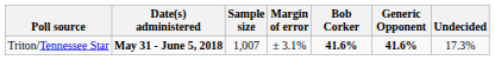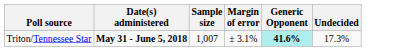- column: Bob Corker | 41.6%
Triton/Tennessee Star | Generic Opponent: no background -> paleturquoise background
